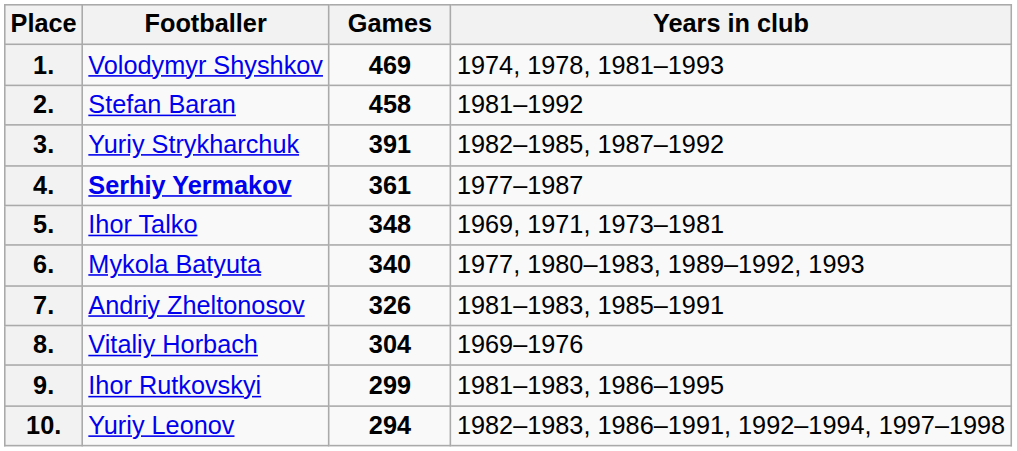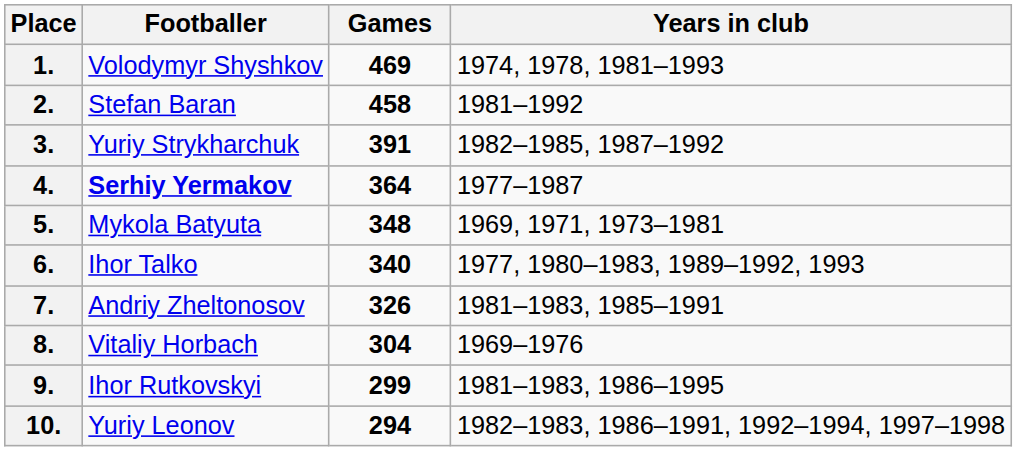4. | Games: 361 -> 364
5. | Footballer: Ihor Talko -> Mykola Batyuta
6. | Footballer: Mykola Batyuta -> Ihor Talko
